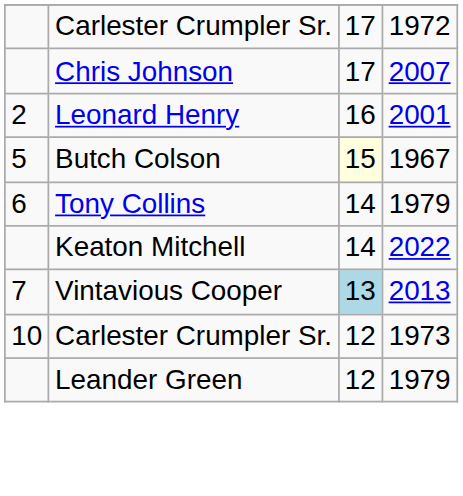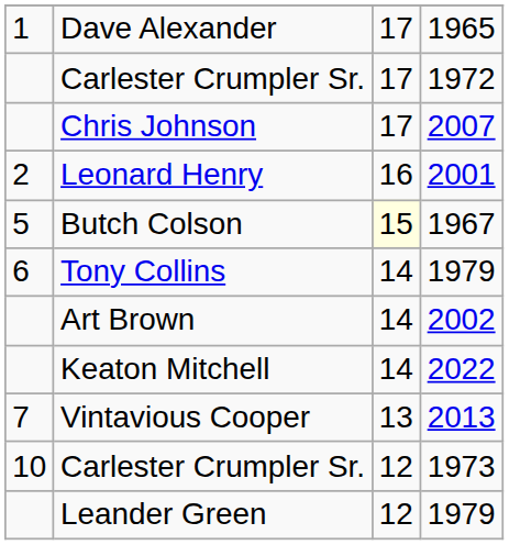+ row: 1 | Dave Alexander | 17 | 1965
+ row: Art Brown | 14 | 2002
Vintavious Cooper | column 3: lightblue background -> no background
